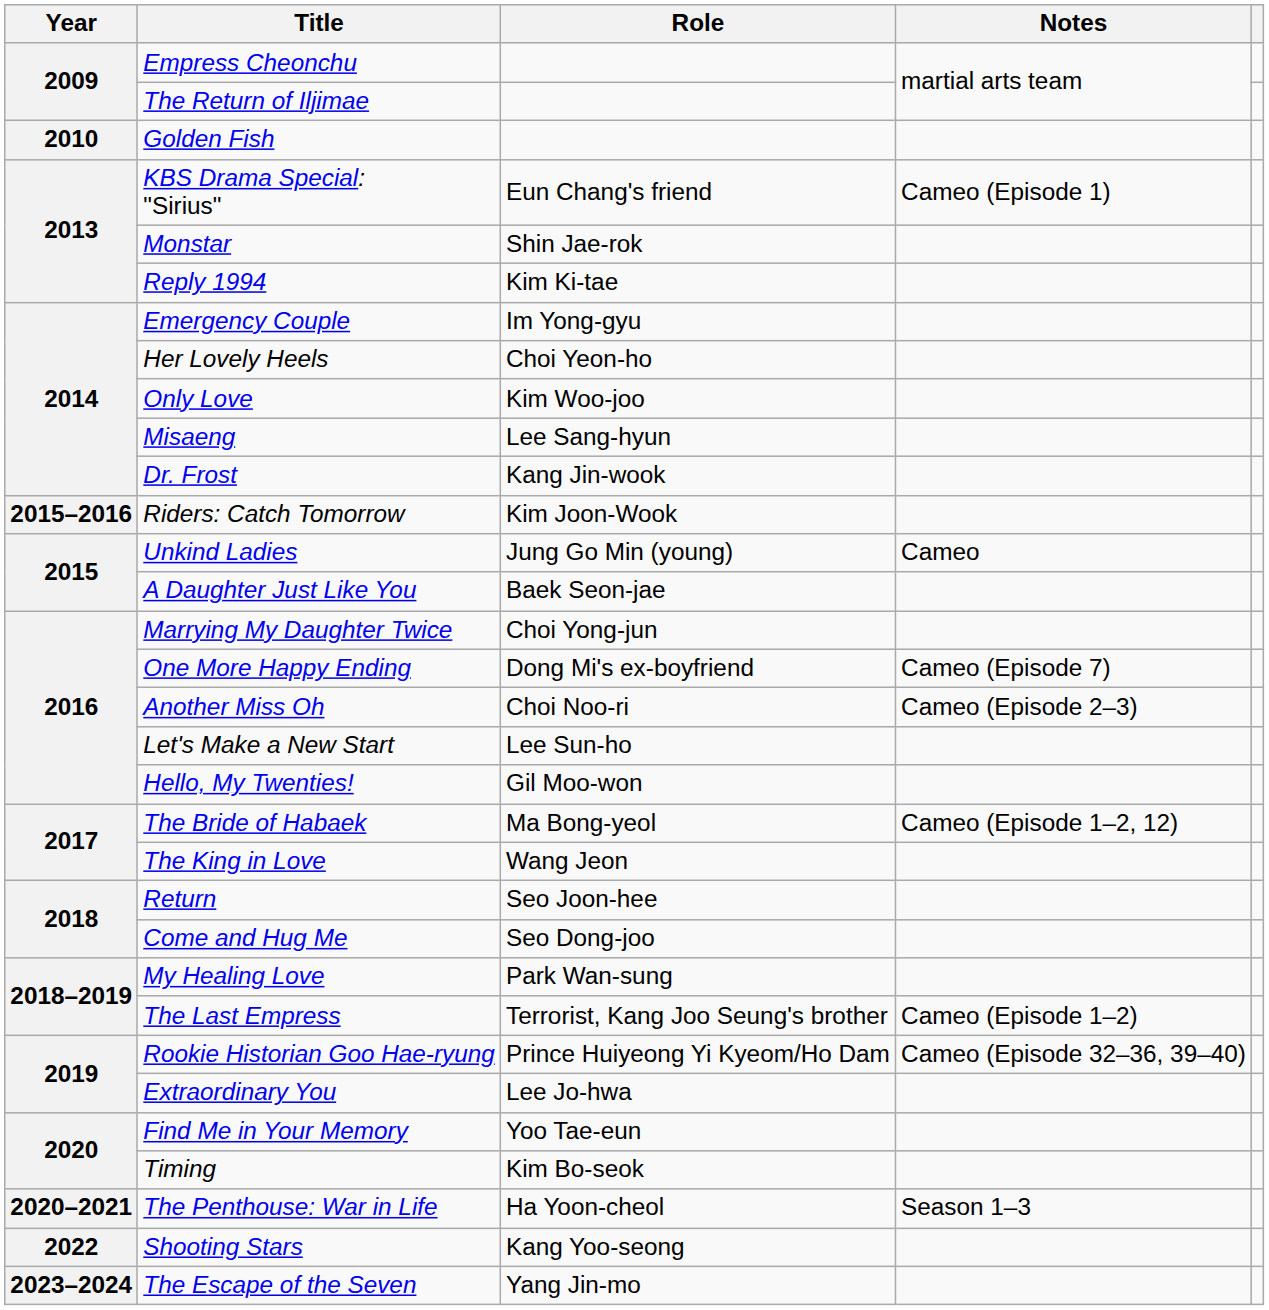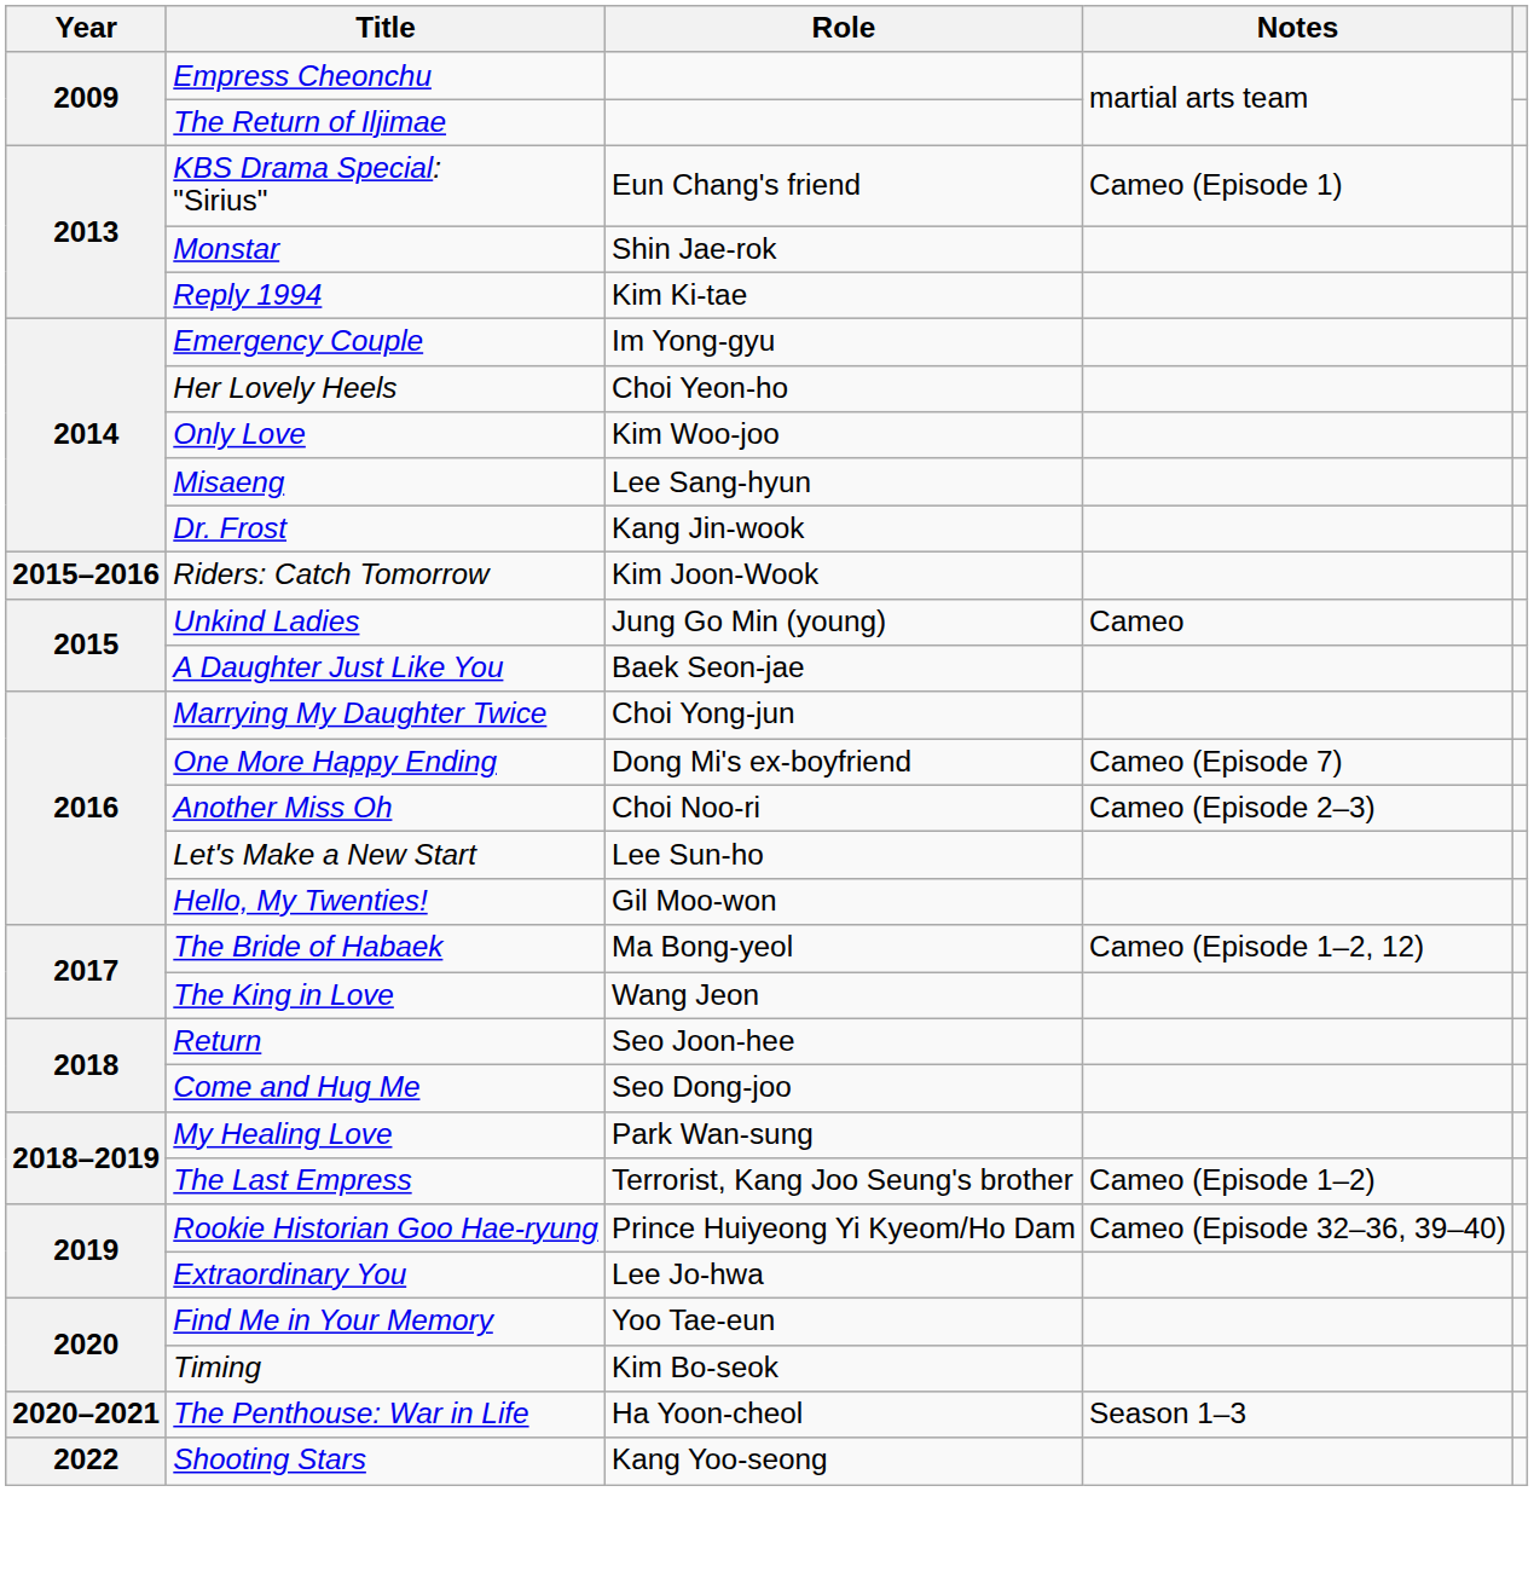- row: 2010 | Golden Fish
- row: 2023–2024 | The Escape of the Seven | Yang Jin-mo
